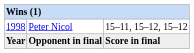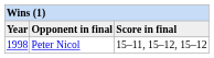rows swapped: Year <-> 1998
